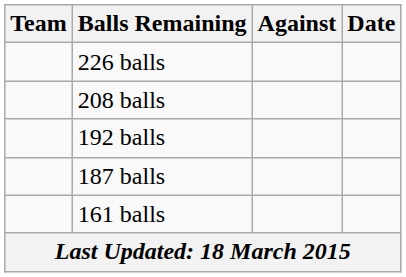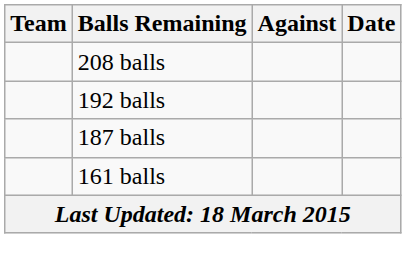- row: 226 balls
